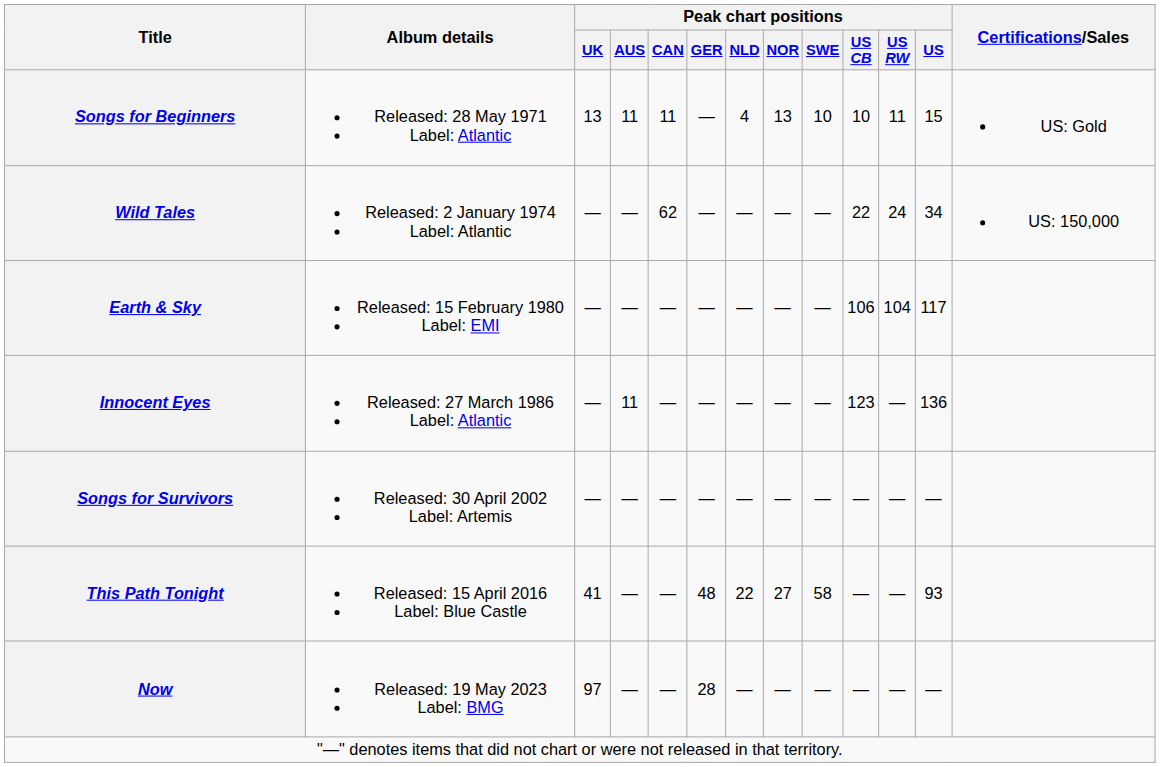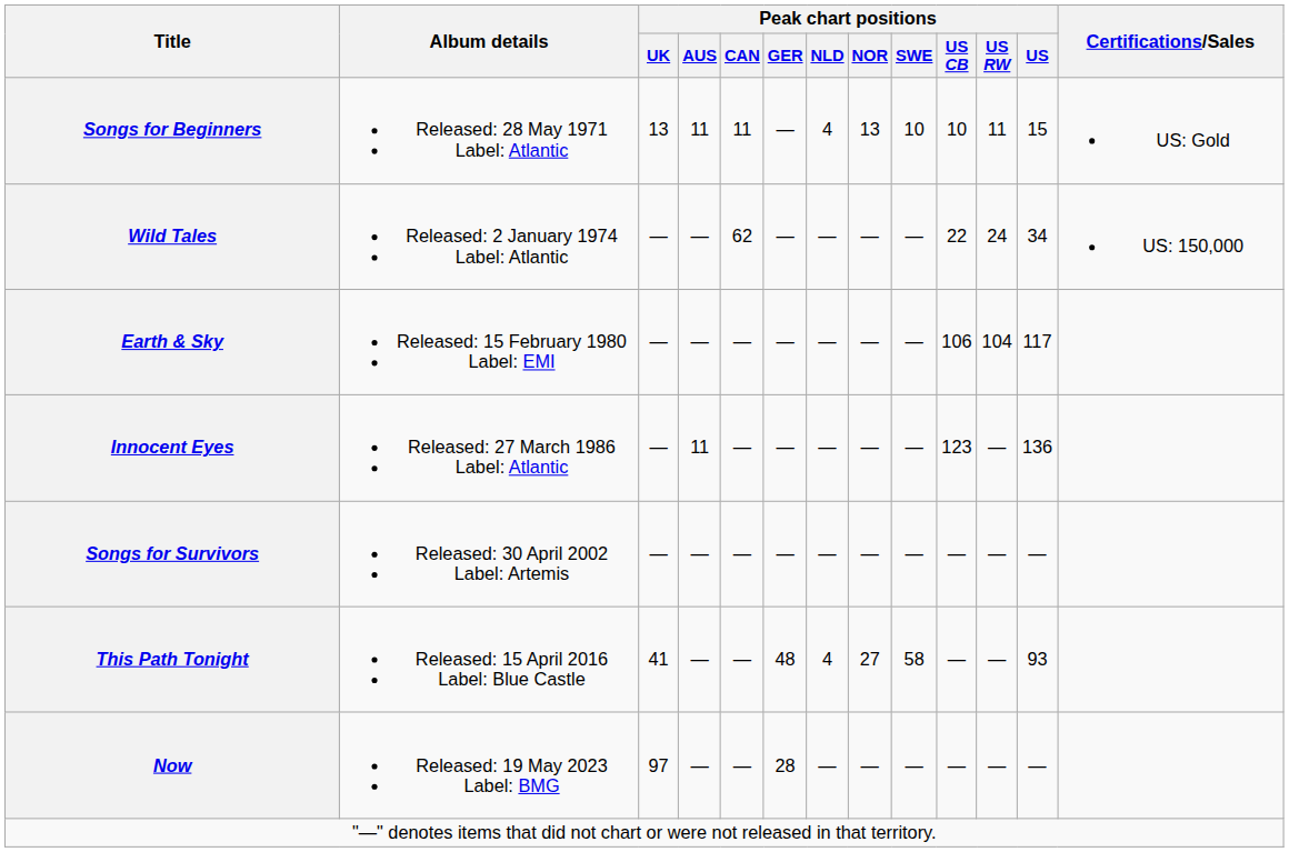This Path Tonight | Peak chart positions / NLD: 22 -> 4
